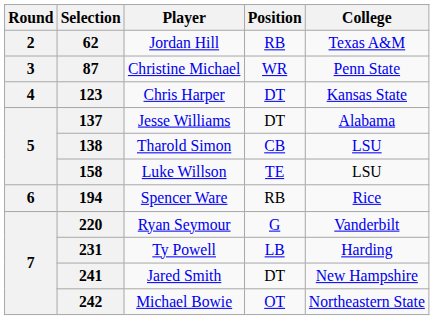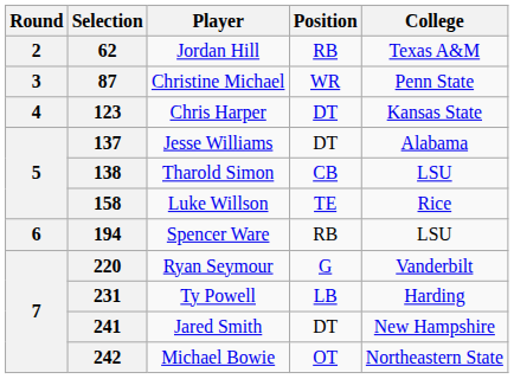158 | College: LSU -> Rice
194 | College: Rice -> LSU
